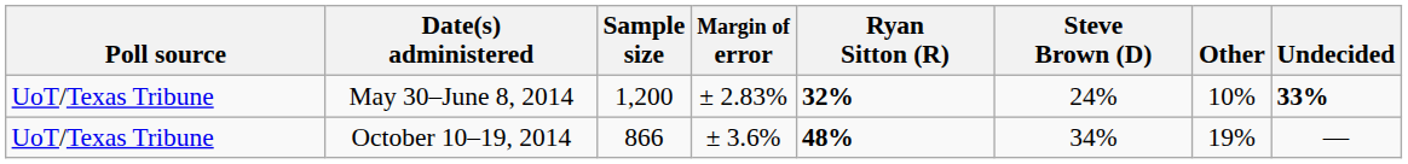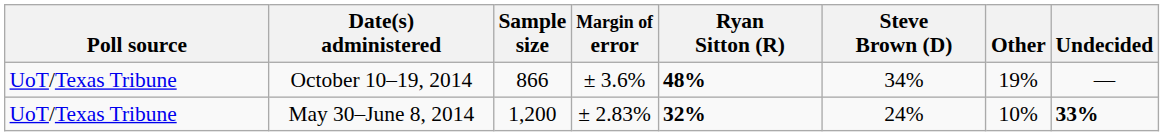rows swapped: October 10–19, 2014 <-> May 30–June 8, 2014
